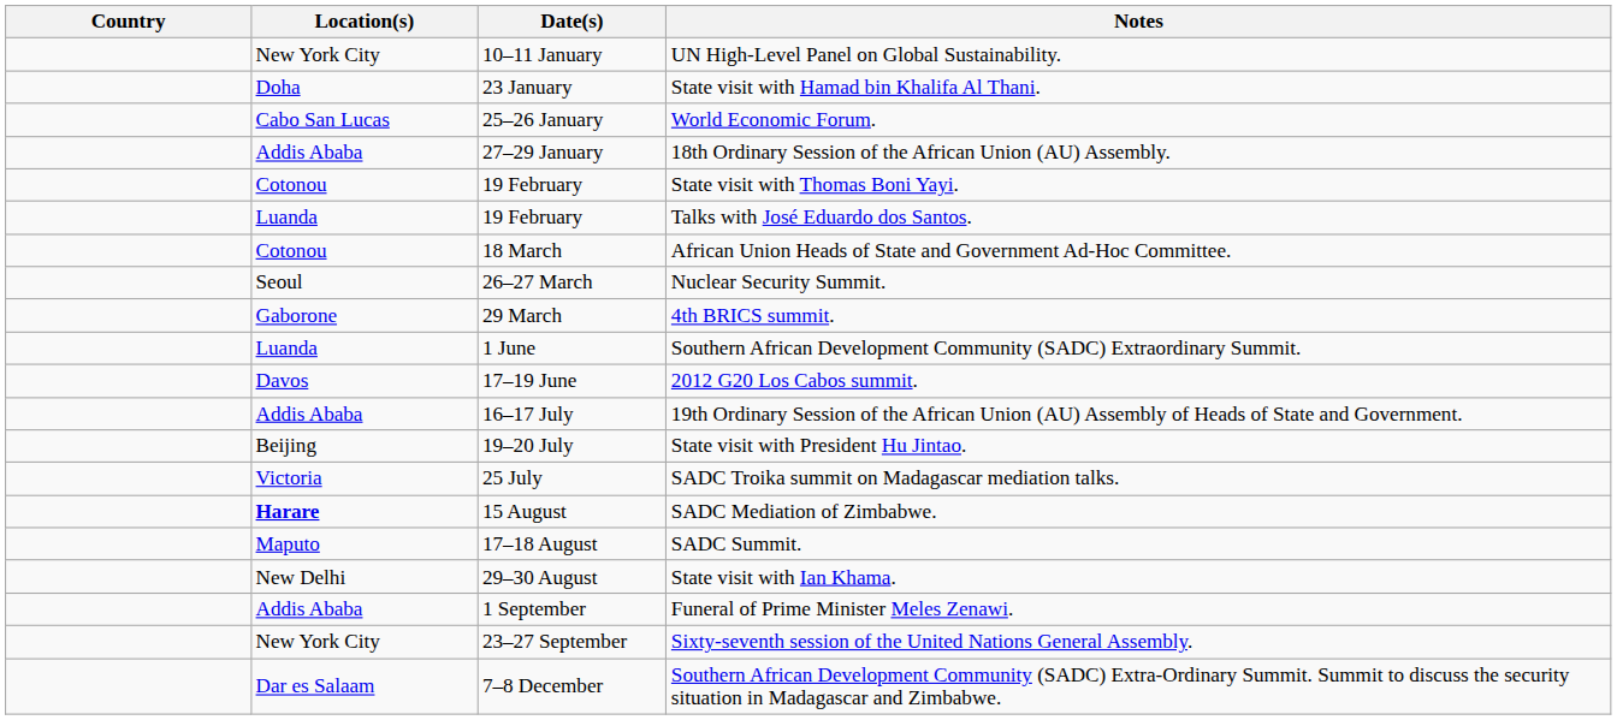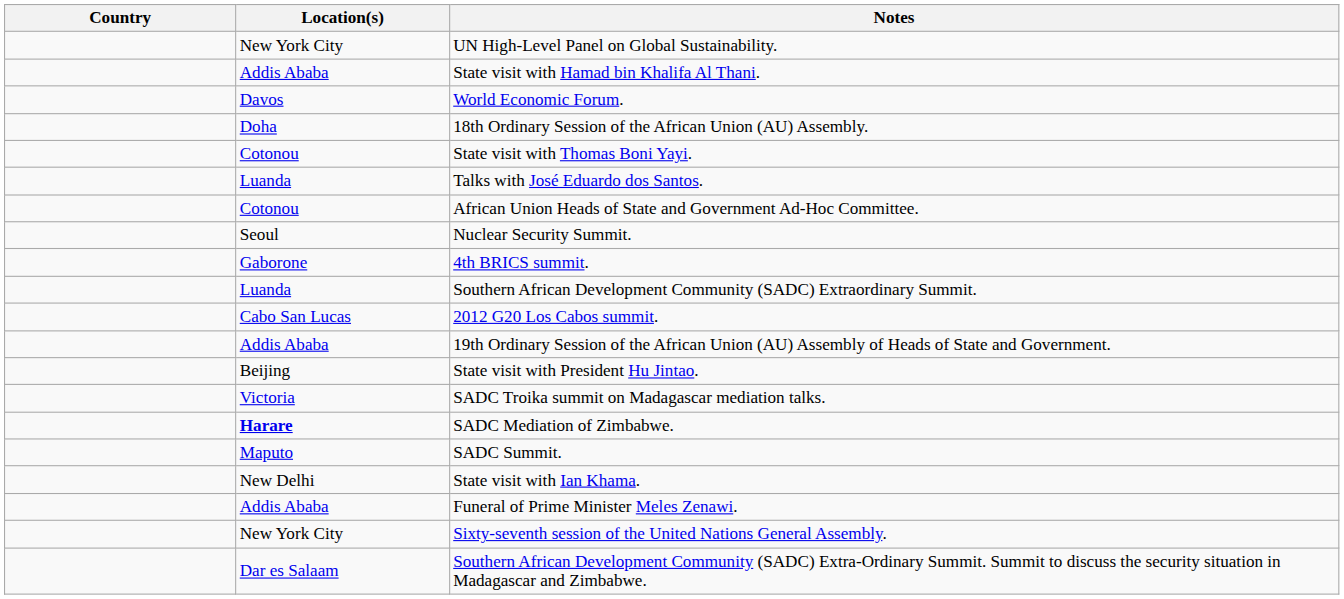- column: Date(s) | 10–11 January | 23 January | 25–26 January | 27–29 January | 19 February | 19 February | 18 March | 26–27 March | 29 March | 1 June | 17–19 June | 16–17 July | 19–20 July | 25 July | 15 August | 17–18 August | 29–30 August | 1 September | 23–27 September | 7–8 December
State visit with Hamad bin Khalifa Al Thani. | Location(s): Doha -> Addis Ababa
World Economic Forum. | Location(s): Cabo San Lucas -> Davos
18th Ordinary Session of the African Union (AU) Assembly. | Location(s): Addis Ababa -> Doha
2012 G20 Los Cabos summit. | Location(s): Davos -> Cabo San Lucas
